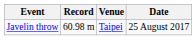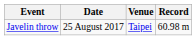columns swapped: Record <-> Date
